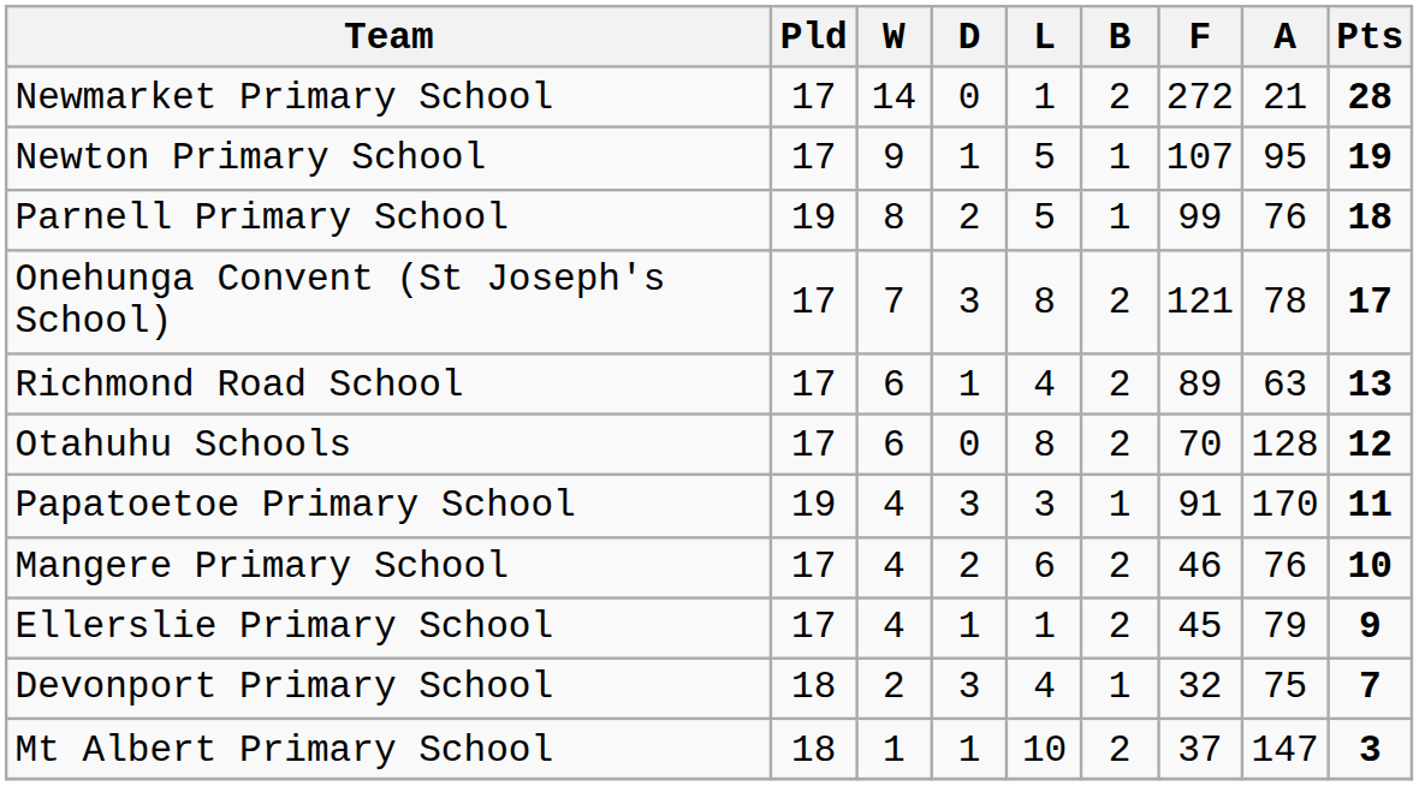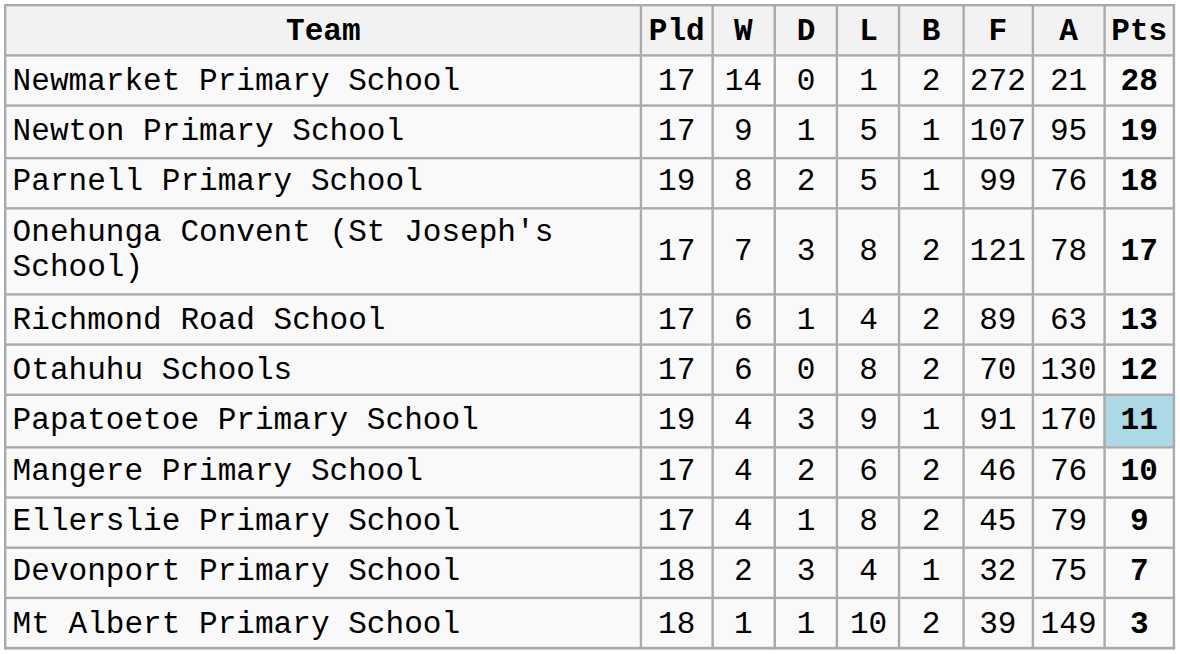Otahuhu Schools | A: 128 -> 130
Papatoetoe Primary School | L: 3 -> 9
Papatoetoe Primary School | Pts: no background -> lightblue background
Ellerslie Primary School | L: 1 -> 8
Mt Albert Primary School | F: 37 -> 39
Mt Albert Primary School | A: 147 -> 149
